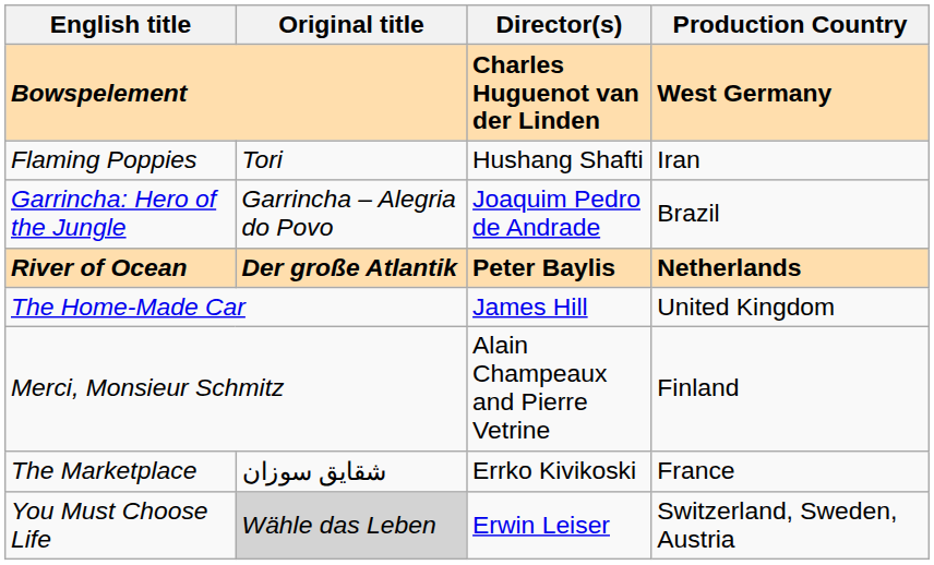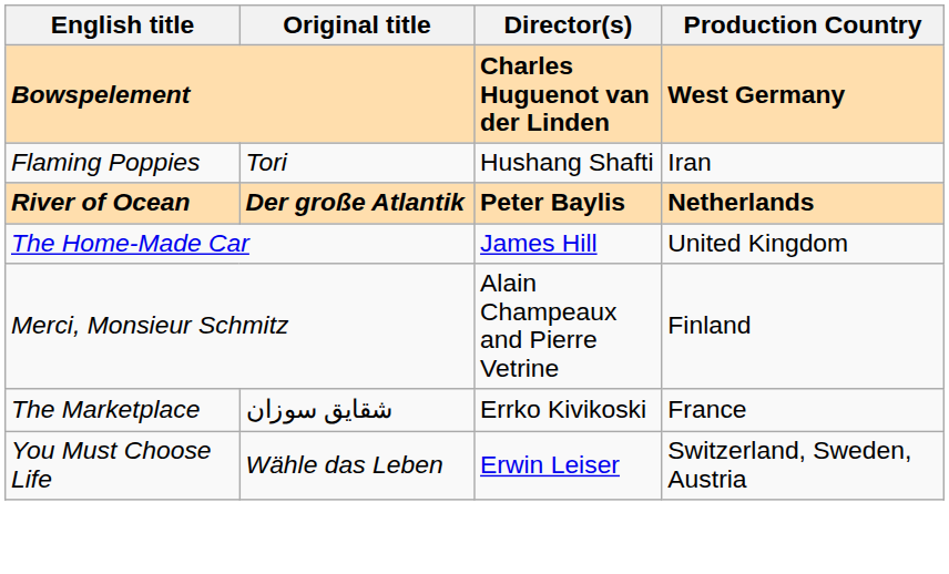- row: Garrincha: Hero of the Jungle | Garrincha – Alegria do Povo | Joaquim Pedro de Andrade | Brazil
You Must Choose Life | Original title: lightgrey background -> no background
